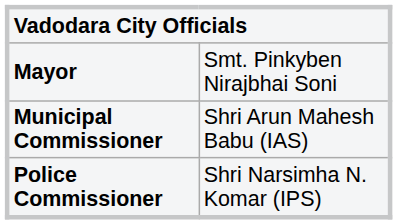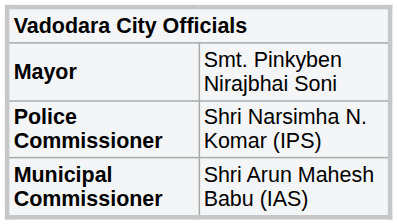rows swapped: Municipal Commissioner <-> Police Commissioner
